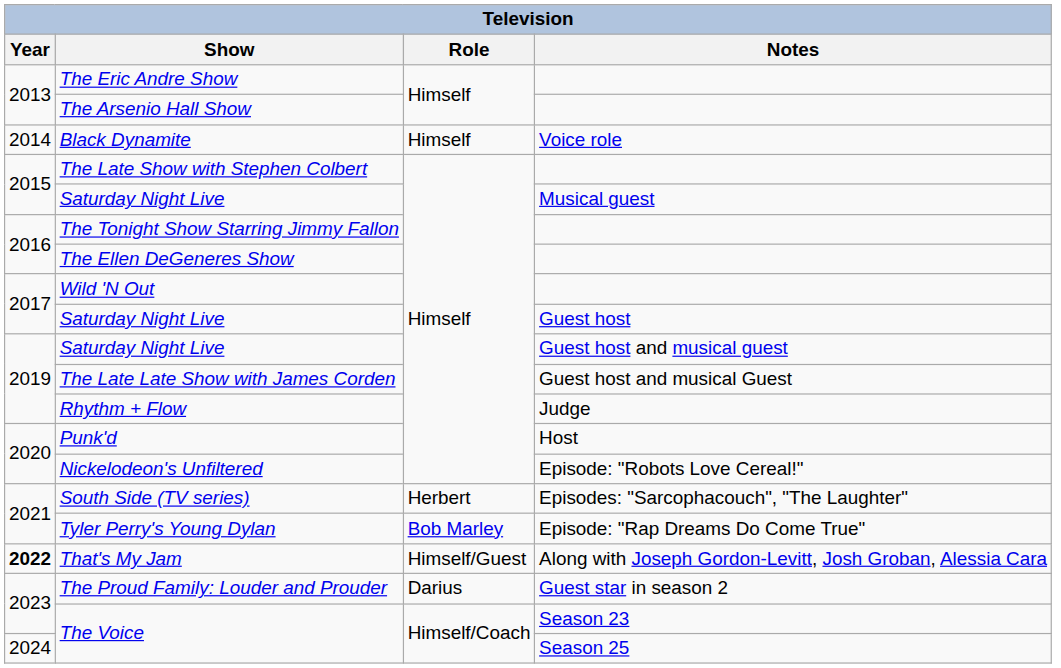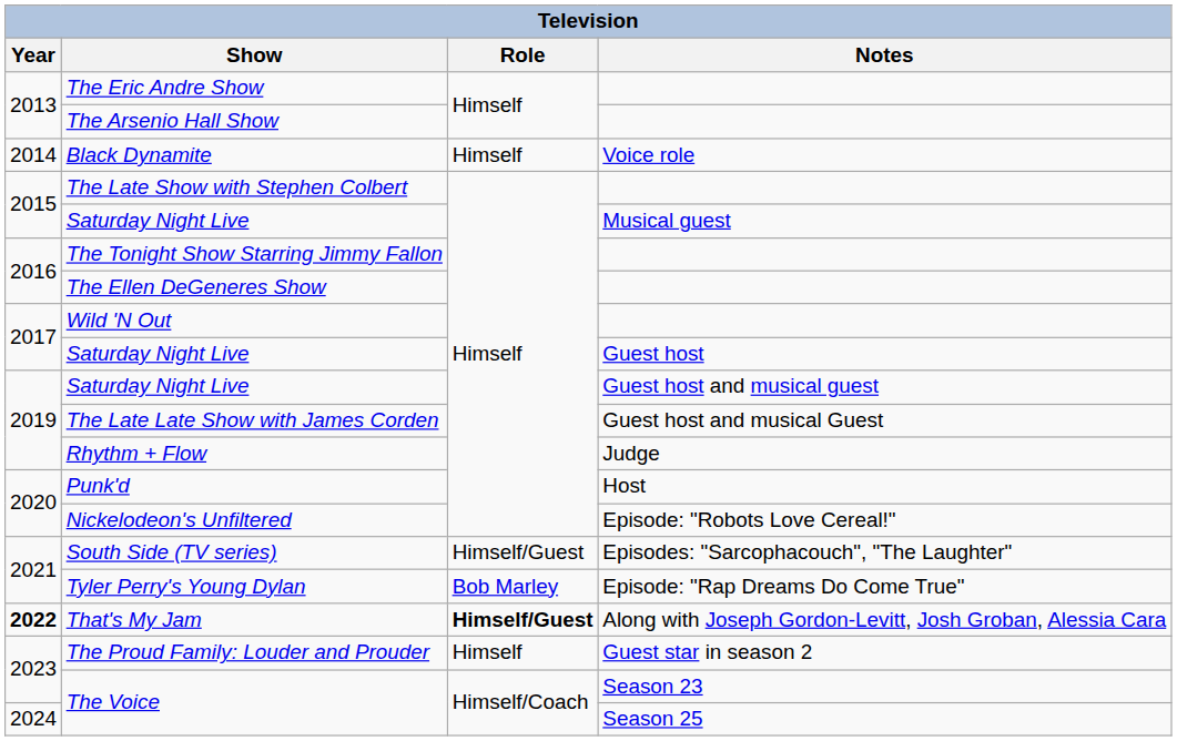South Side (TV series) | Role: Herbert -> Himself/Guest
That's My Jam | Role: normal -> bold
The Proud Family: Louder and Prouder | Role: Darius -> Himself
